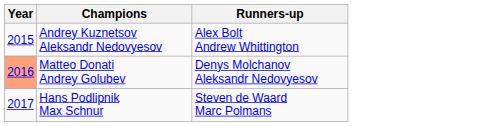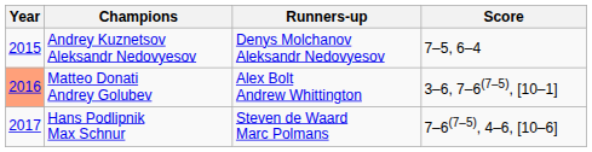+ column: Score | 7–5, 6–4 | 3–6, 7–6(7–5), [10–1] | 7–6(7–5), 4–6, [10–6]
Andrey Kuznetsov Aleksandr Nedovyesov | Runners-up: Alex Bolt Andrew Whittington -> Denys Molchanov Aleksandr Nedovyesov
Matteo Donati Andrey Golubev | Runners-up: Denys Molchanov Aleksandr Nedovyesov -> Alex Bolt Andrew Whittington
